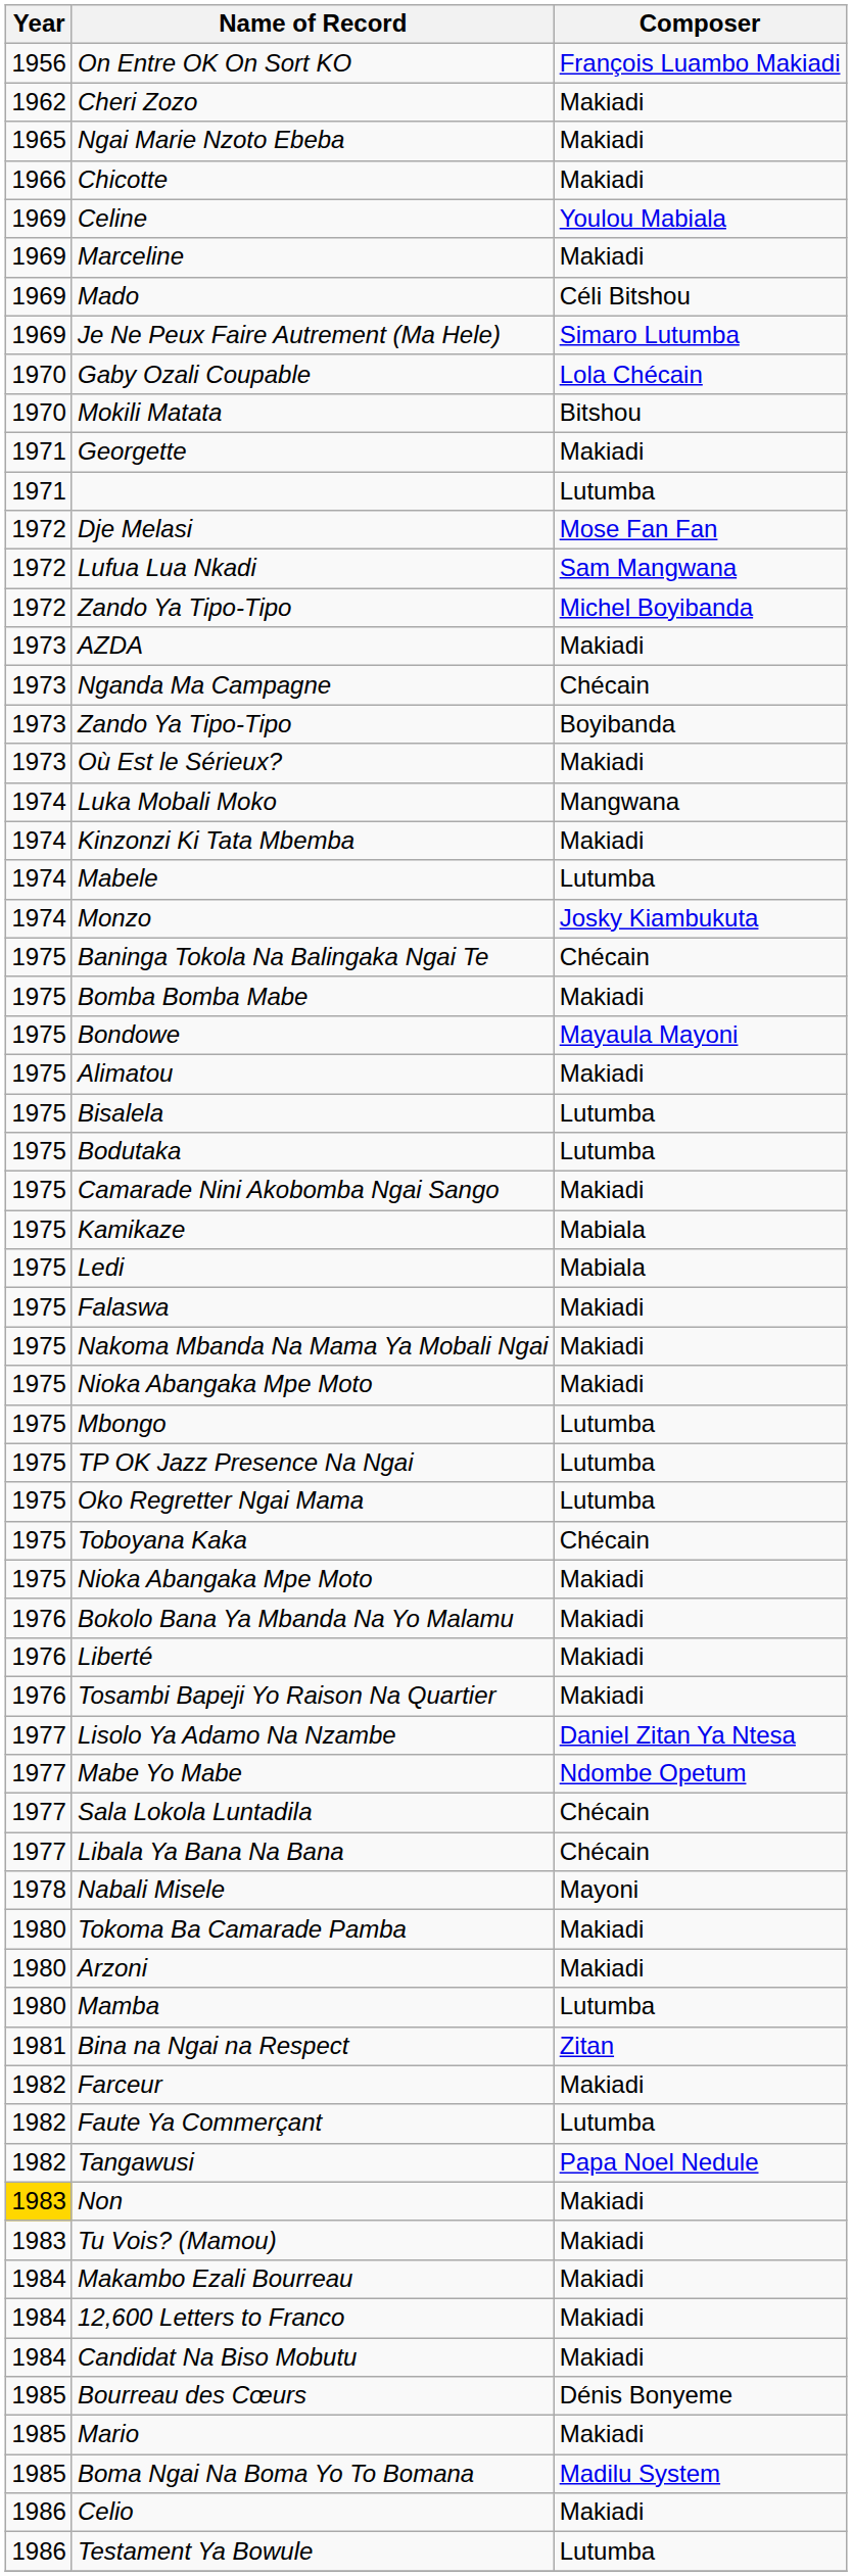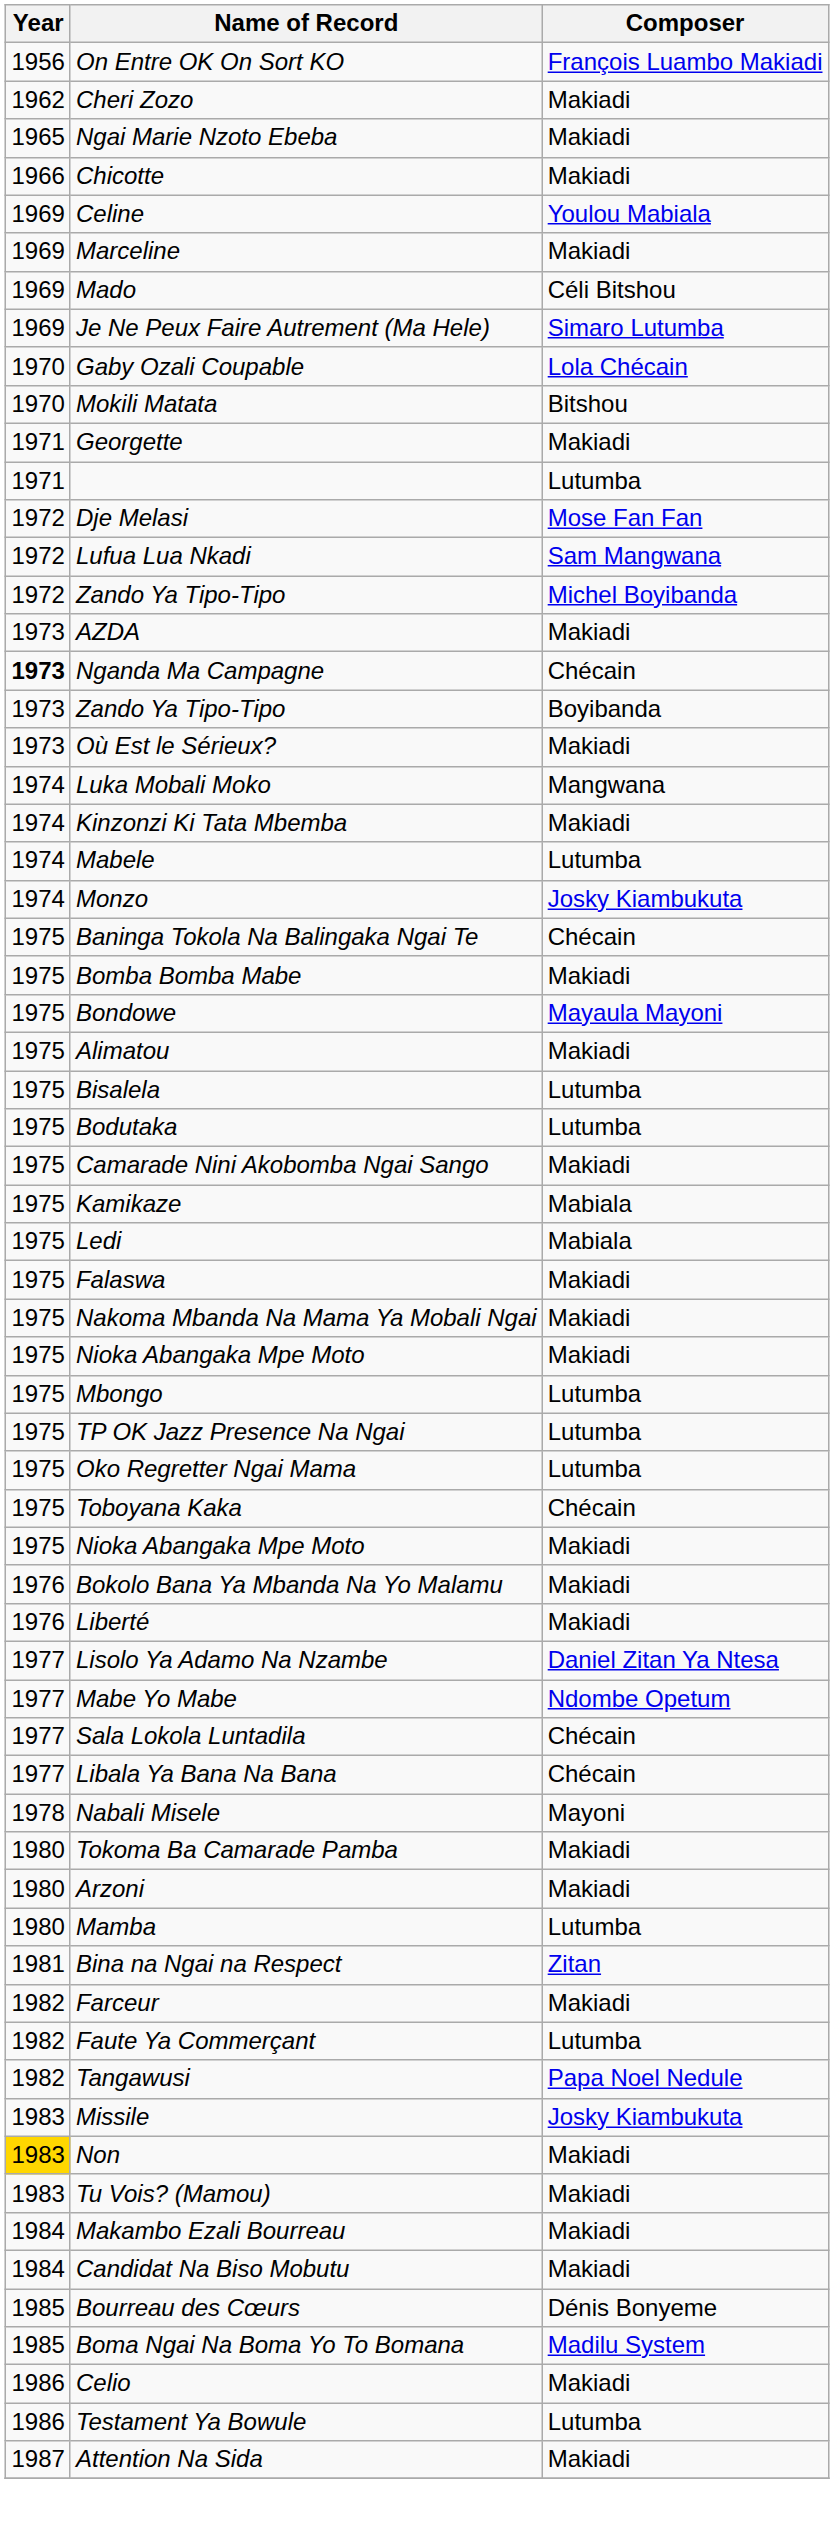Nganda Ma Campagne | Year: normal -> bold
- row: 1976 | Tosambi Bapeji Yo Raison Na Quartier | Makiadi
+ row: 1983 | Missile | Josky Kiambukuta
- row: 1984 | 12,600 Letters to Franco | Makiadi
- row: 1985 | Mario | Makiadi
+ row: 1987 | Attention Na Sida | Makiadi
